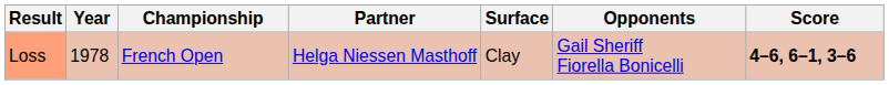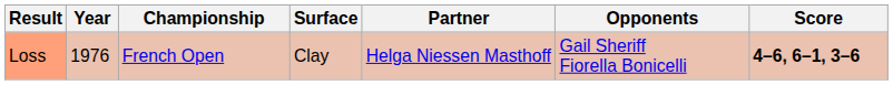columns swapped: Surface <-> Partner
Loss | Year: 1978 -> 1976
